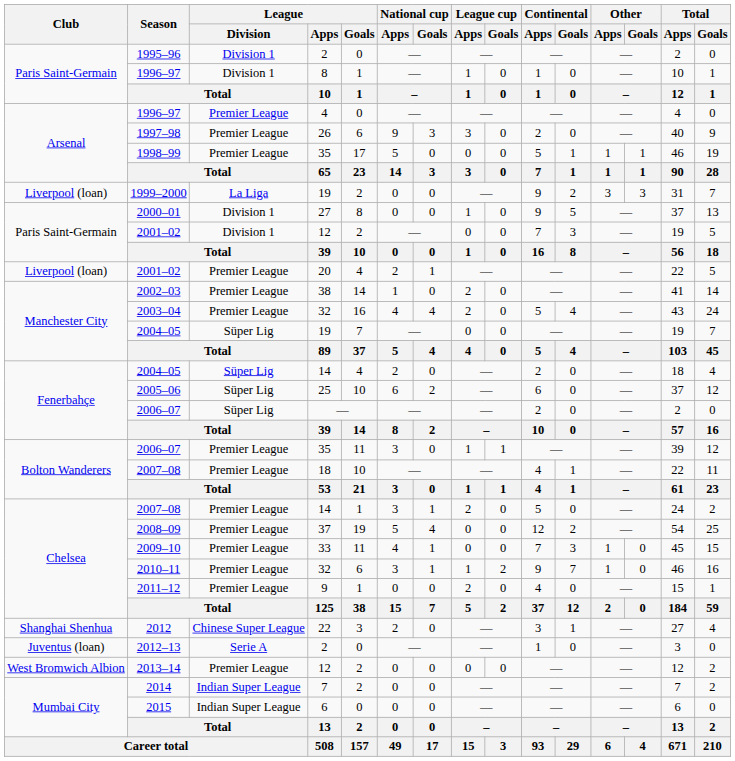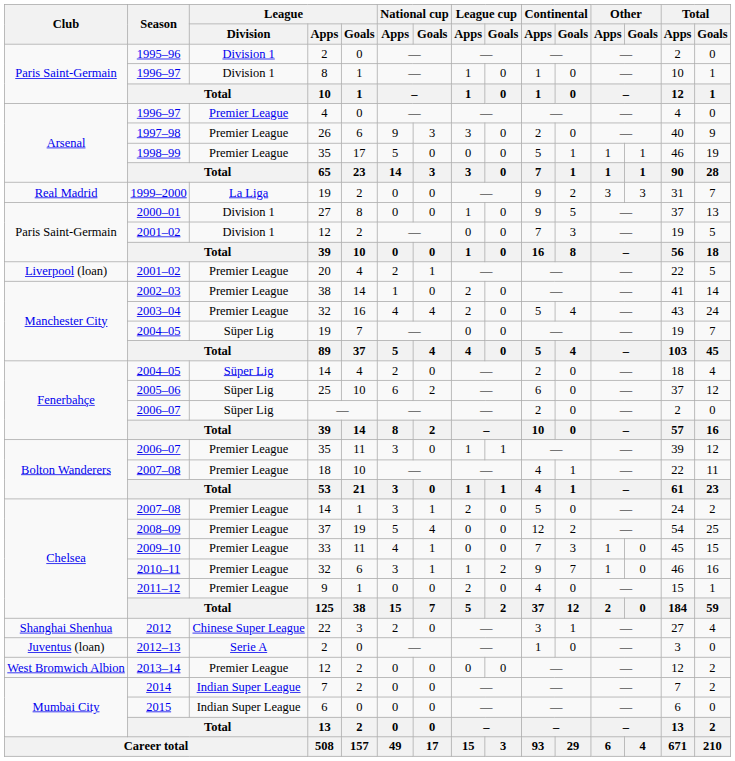1999–2000 | Club: Liverpool (loan) -> Real Madrid
